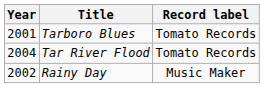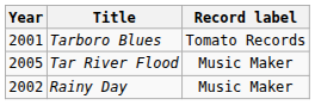Tar River Flood | Year: 2004 -> 2005
Tar River Flood | Record label: Tomato Records -> Music Maker
